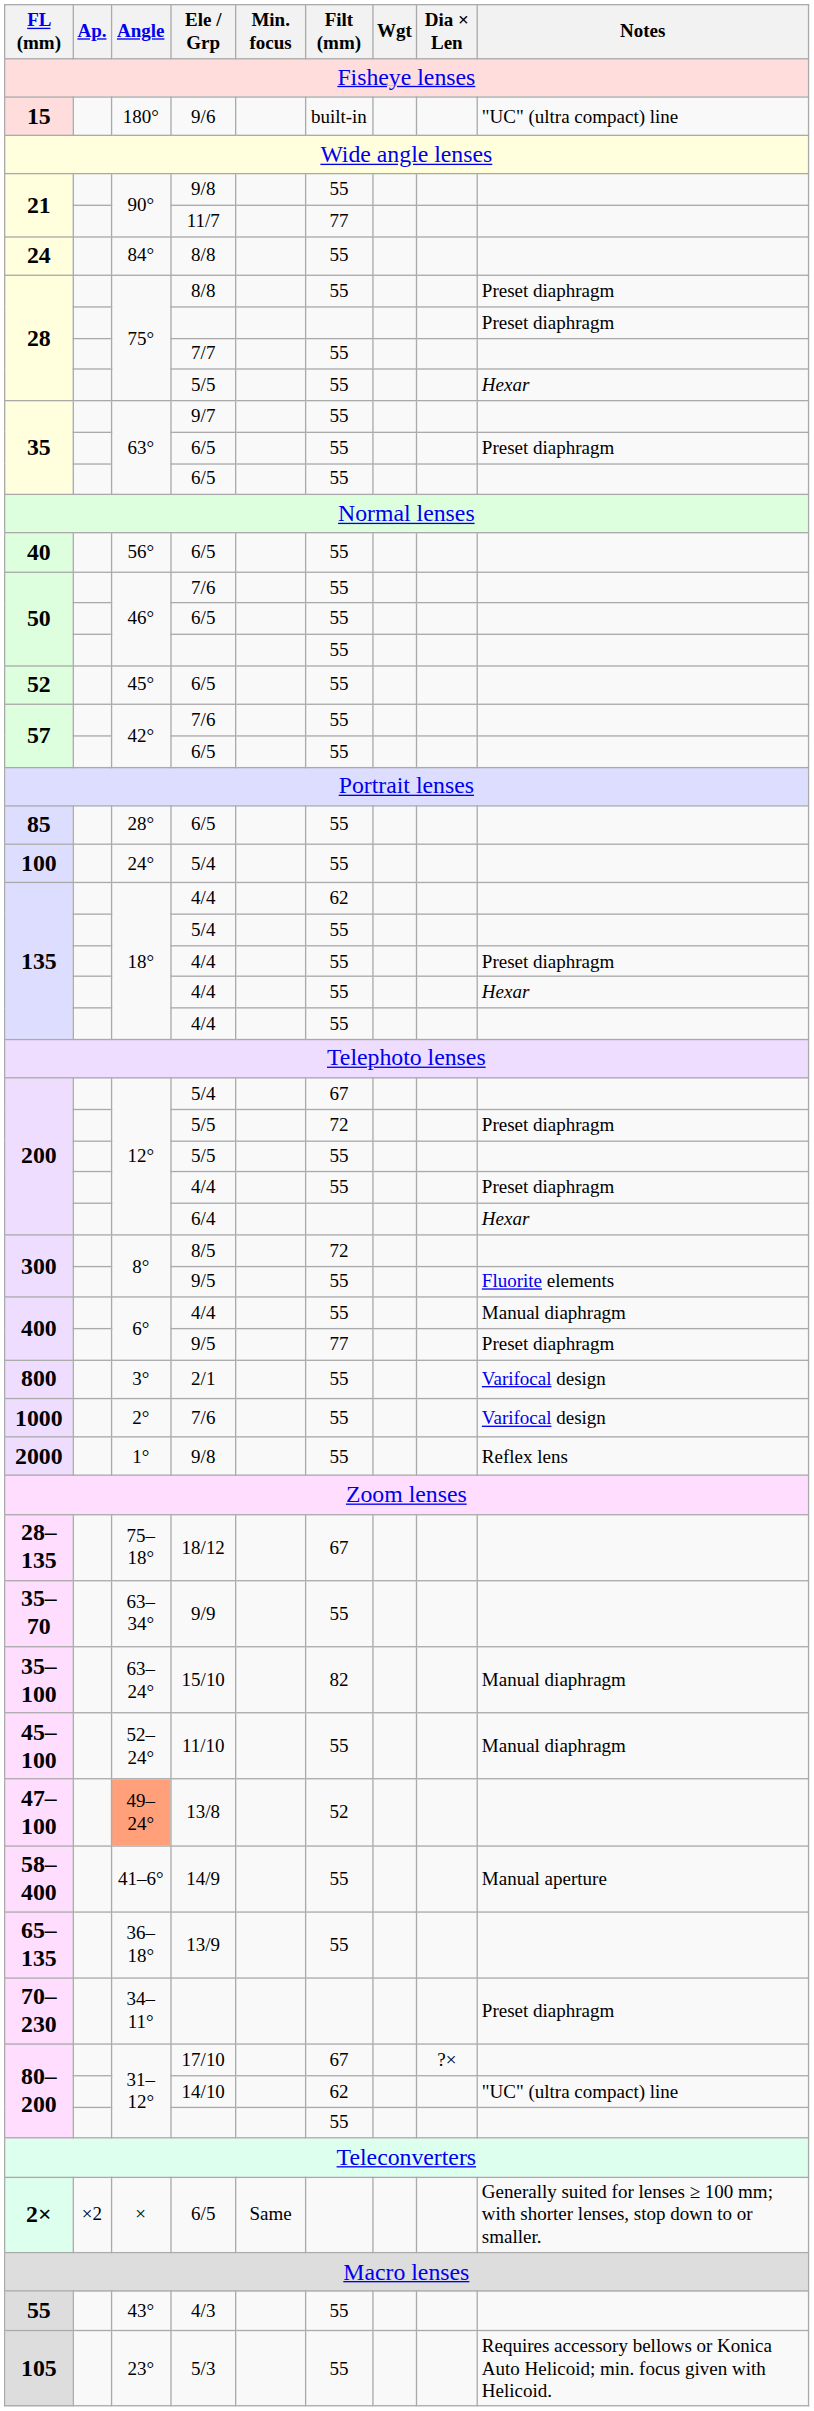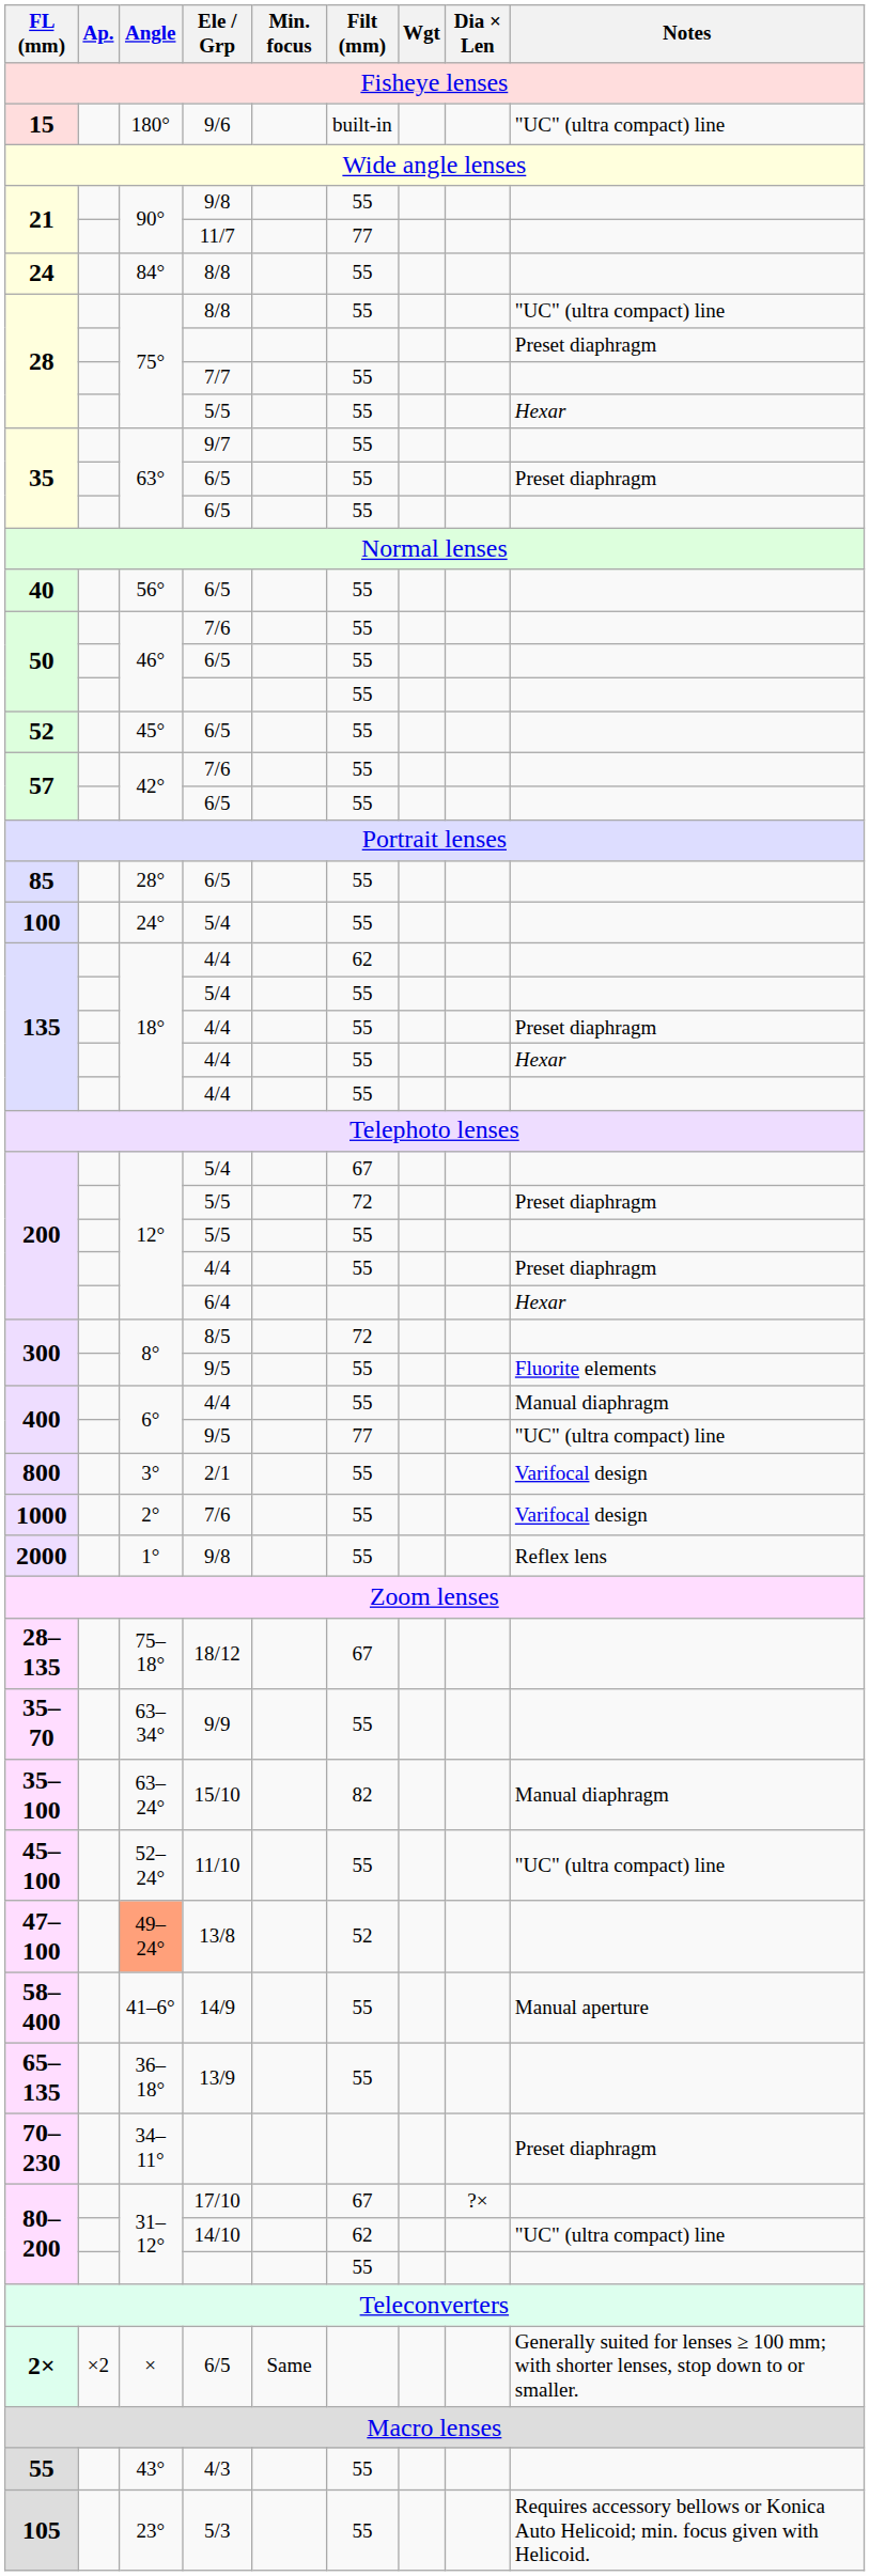28 / 8/8 | Notes: Preset diaphragm -> "UC" (ultra compact) line
400 / 9/5 | Notes: Preset diaphragm -> "UC" (ultra compact) line
45–100 | Notes: Manual diaphragm -> "UC" (ultra compact) line
